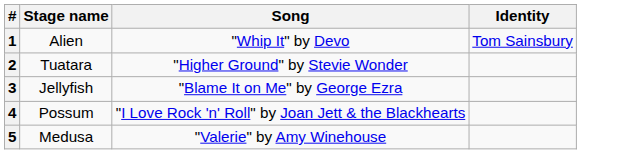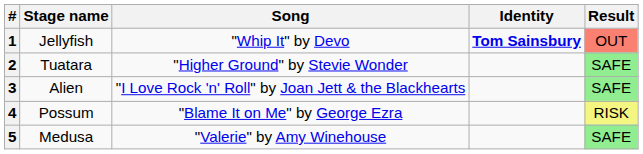+ column: Result | OUT | SAFE | SAFE | RISK | SAFE
1 | Stage name: Alien -> Jellyfish
1 | Identity: normal -> bold
3 | Stage name: Jellyfish -> Alien
3 | Song: "Blame It on Me" by George Ezra -> "I Love Rock 'n' Roll" by Joan Jett & the Blackhearts
4 | Song: "I Love Rock 'n' Roll" by Joan Jett & the Blackhearts -> "Blame It on Me" by George Ezra
